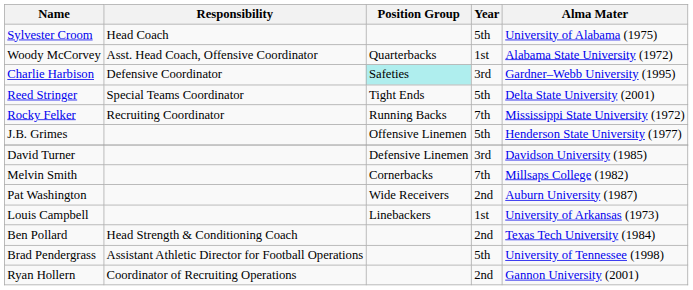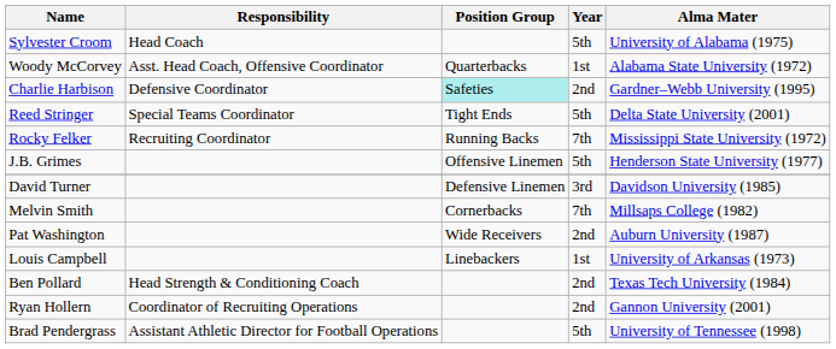Charlie Harbison | Year: 3rd -> 2nd
rows swapped: Brad Pendergrass <-> Ryan Hollern
